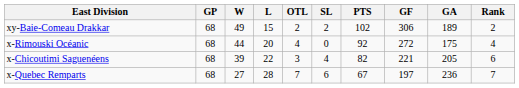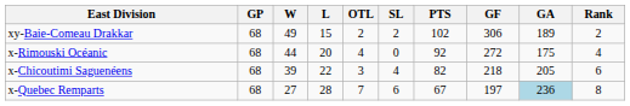x-Chicoutimi Saguenéens | GF: 221 -> 218
x-Quebec Remparts | GA: no background -> lightblue background
x-Quebec Remparts | Rank: 7 -> 8
